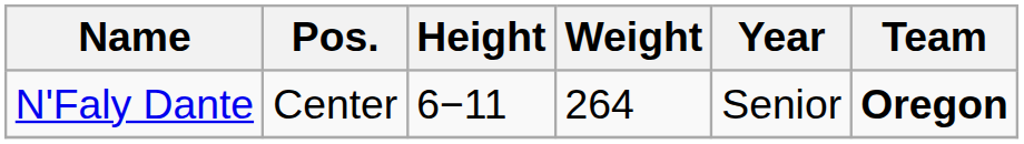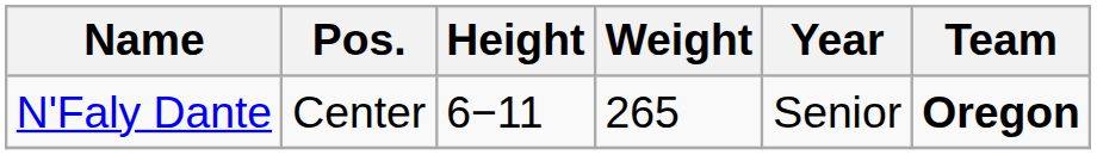N'Faly Dante | Weight: 264 -> 265
